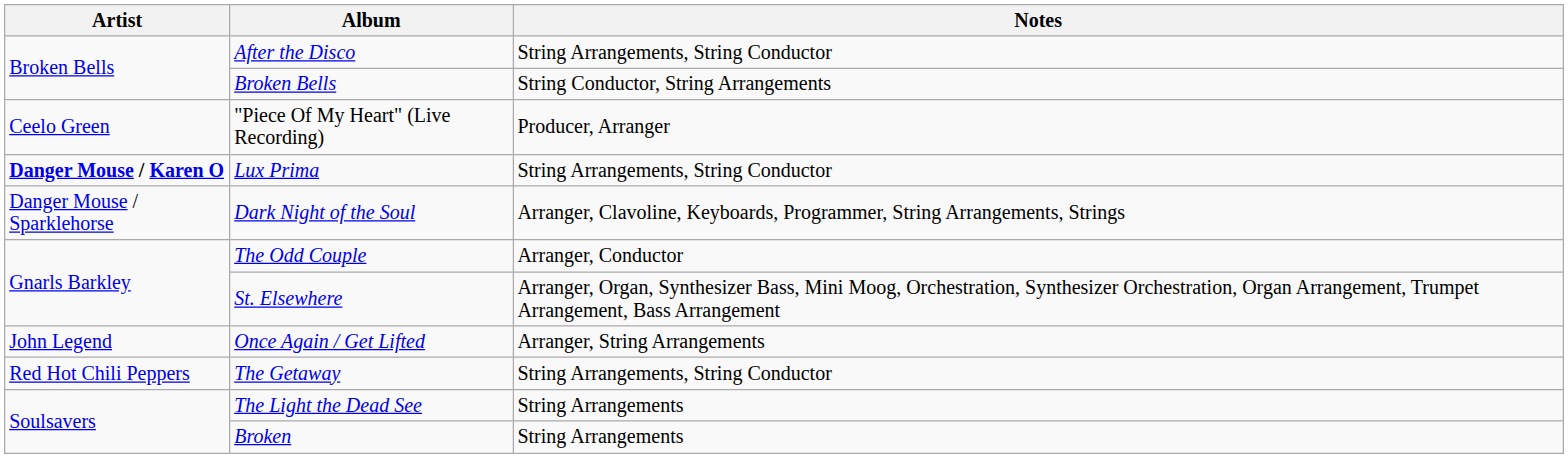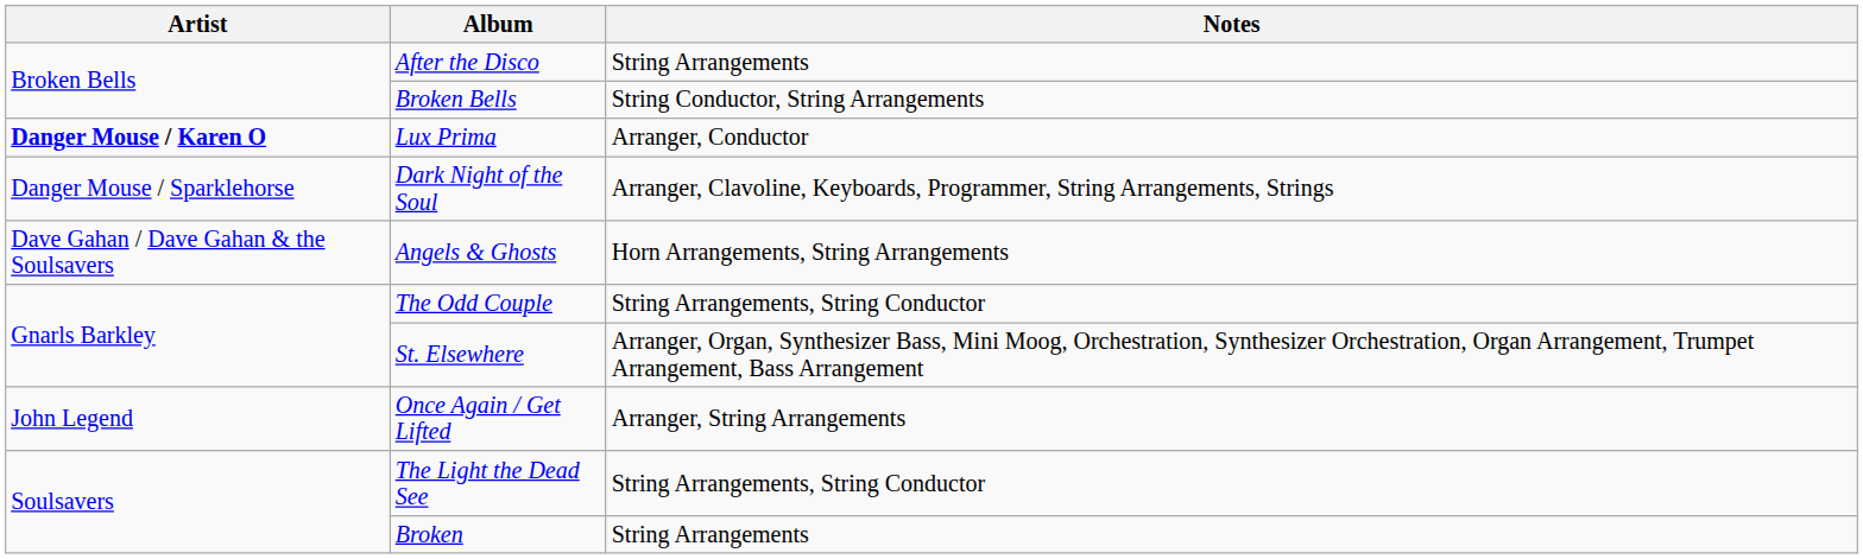After the Disco | Notes: String Arrangements, String Conductor -> String Arrangements
- row: Ceelo Green | "Piece Of My Heart" (Live Recording) | Producer, Arranger
Lux Prima | Notes: String Arrangements, String Conductor -> Arranger, Conductor
+ row: Dave Gahan / Dave Gahan & the Soulsavers | Angels & Ghosts | Horn Arrangements, String Arrangements
The Odd Couple | Notes: Arranger, Conductor -> String Arrangements, String Conductor
- row: Red Hot Chili Peppers | The Getaway | String Arrangements, String Conductor
The Light the Dead See | Notes: String Arrangements -> String Arrangements, String Conductor
